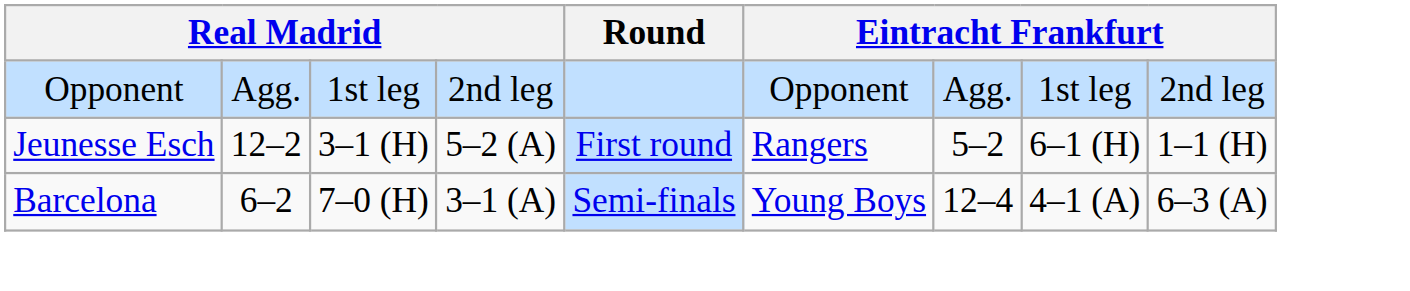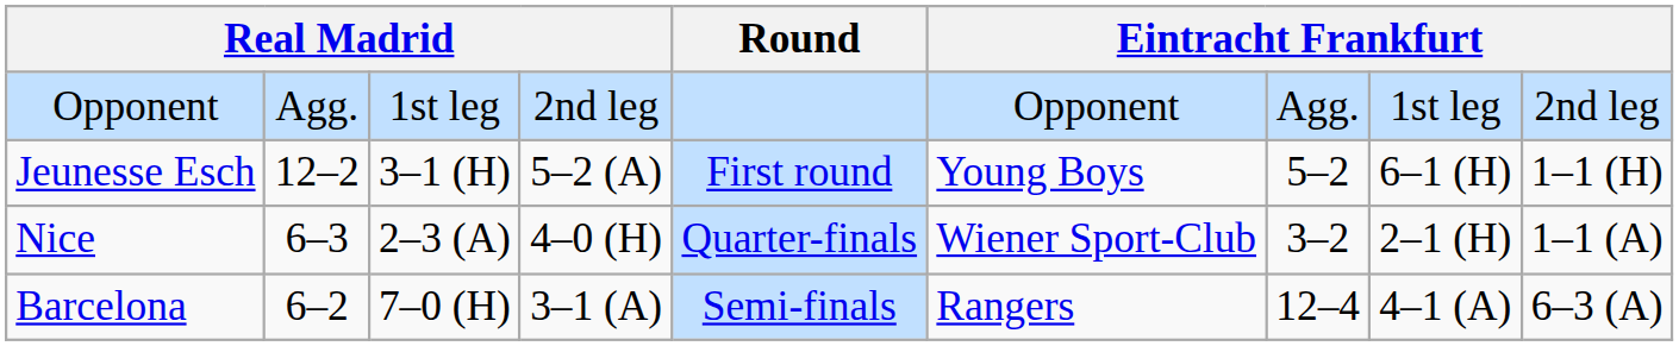Jeunesse Esch | column 6: Rangers -> Young Boys
+ row: Nice | 6–3 | 2–3 (A) | 4–0 (H) | Quarter-finals | Wiener Sport-Club | 3–2 | 2–1 (H) | 1–1 (A)
Barcelona | column 6: Young Boys -> Rangers
